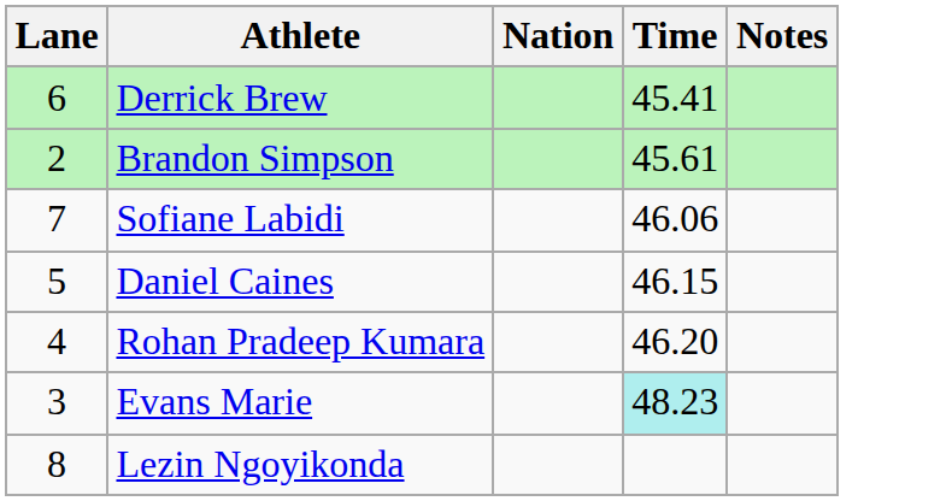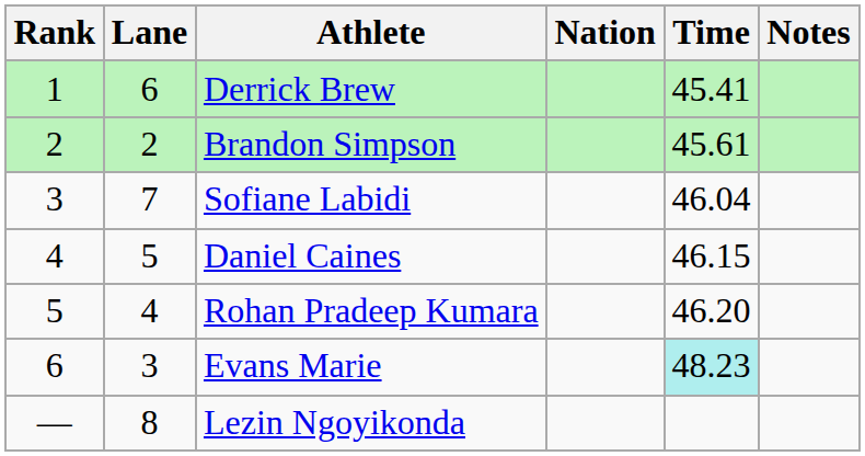+ column: Rank | 1 | 2 | 3 | 4 | 5 | 6 | —
Sofiane Labidi | Time: 46.06 -> 46.04
